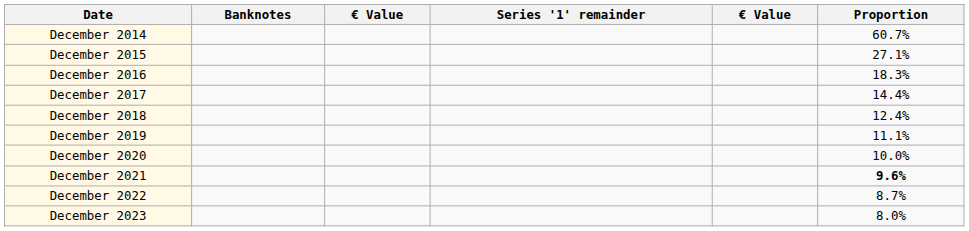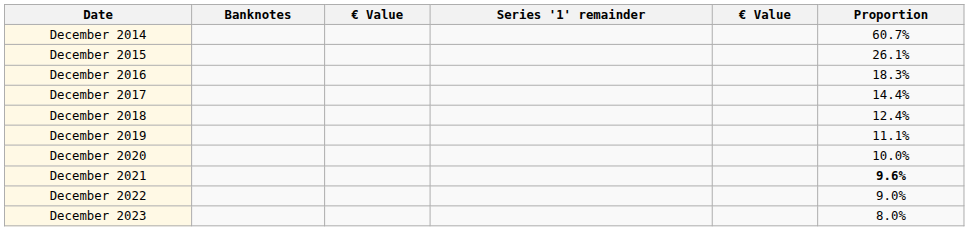December 2015 | Proportion: 27.1% -> 26.1%
December 2022 | Proportion: 8.7% -> 9.0%
